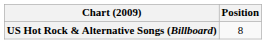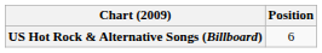US Hot Rock & Alternative Songs (Billboard) | Position: 8 -> 6
